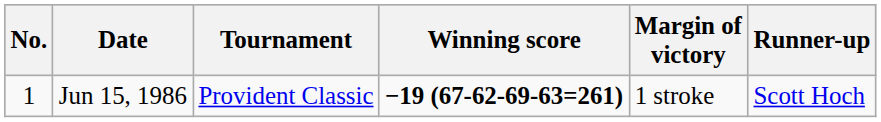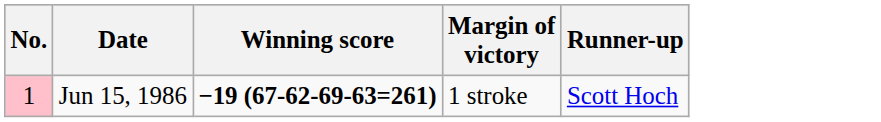- column: Tournament | Provident Classic
Jun 15, 1986 | No.: no background -> pink background
